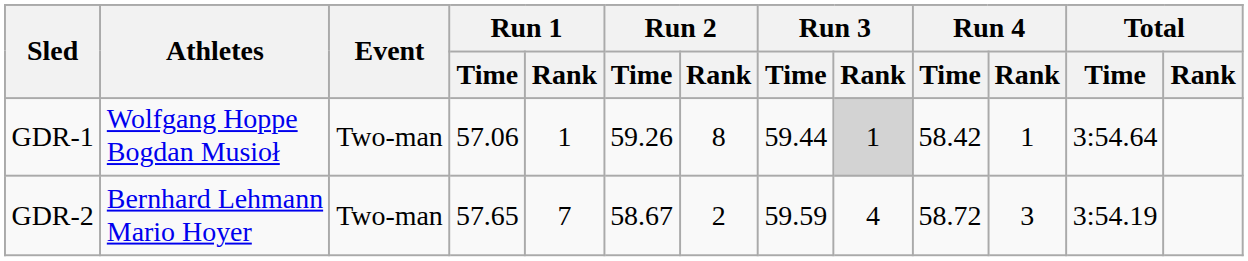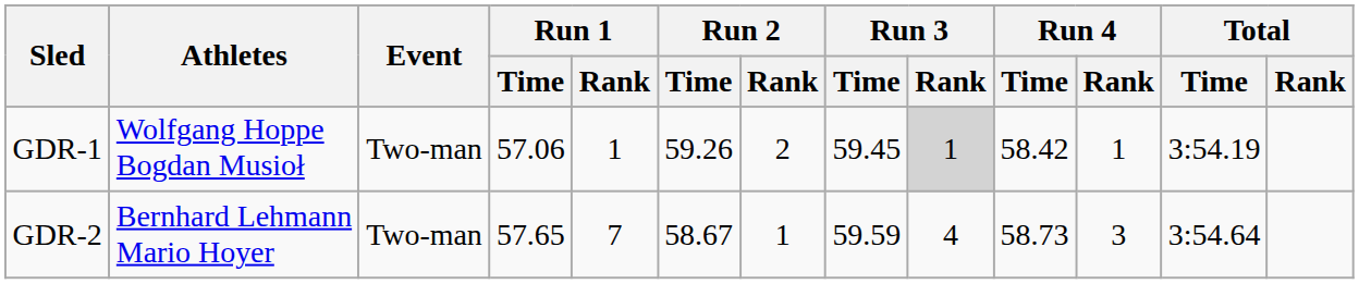GDR-1 | Run 2 / Rank: 8 -> 2
GDR-1 | Run 3 / Time: 59.44 -> 59.45
GDR-1 | Total / Time: 3:54.64 -> 3:54.19
GDR-2 | Run 2 / Rank: 2 -> 1
GDR-2 | Run 4 / Time: 58.72 -> 58.73
GDR-2 | Total / Time: 3:54.19 -> 3:54.64
